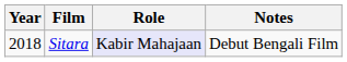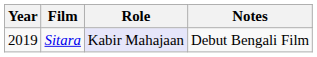Sitara | Year: 2018 -> 2019
